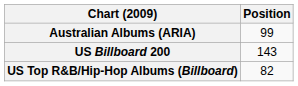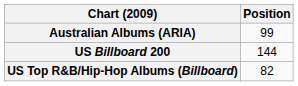US Billboard 200 | Position: 143 -> 144
